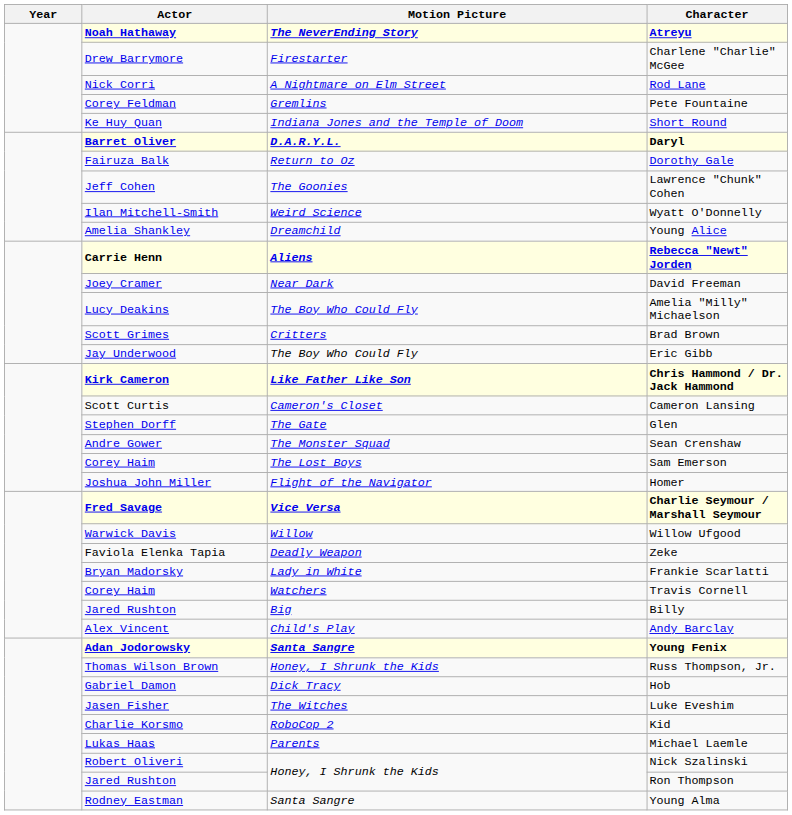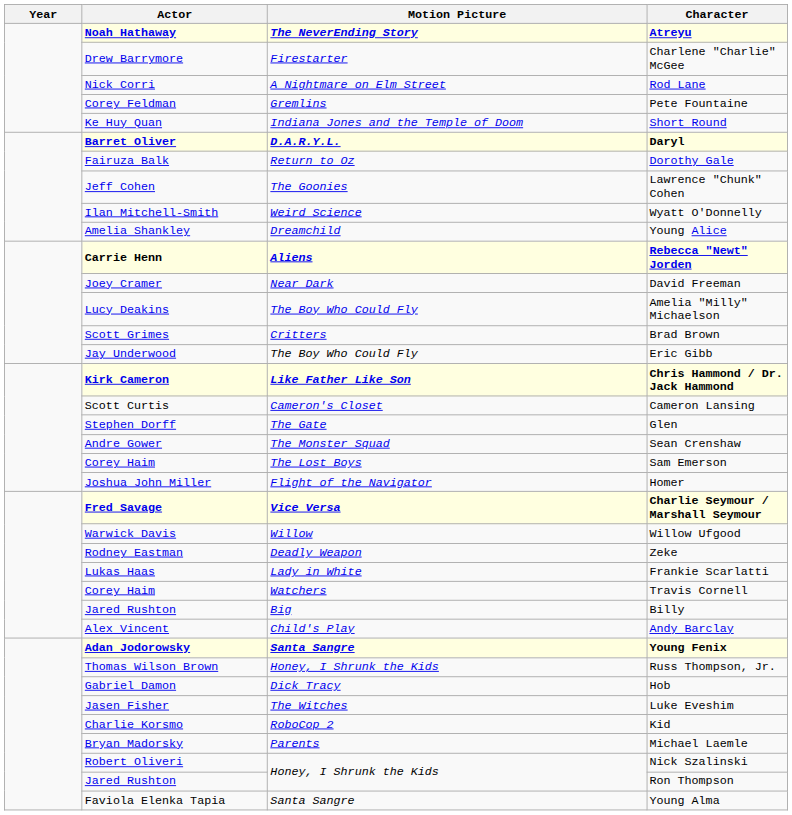Zeke | Actor: Faviola Elenka Tapia -> Rodney Eastman
Frankie Scarlatti | Actor: Bryan Madorsky -> Lukas Haas
Michael Laemle | Actor: Lukas Haas -> Bryan Madorsky
Young Alma | Actor: Rodney Eastman -> Faviola Elenka Tapia
